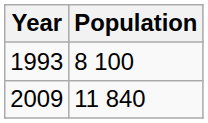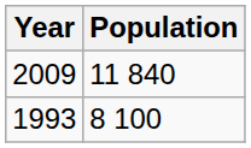rows swapped: 1993 <-> 2009
